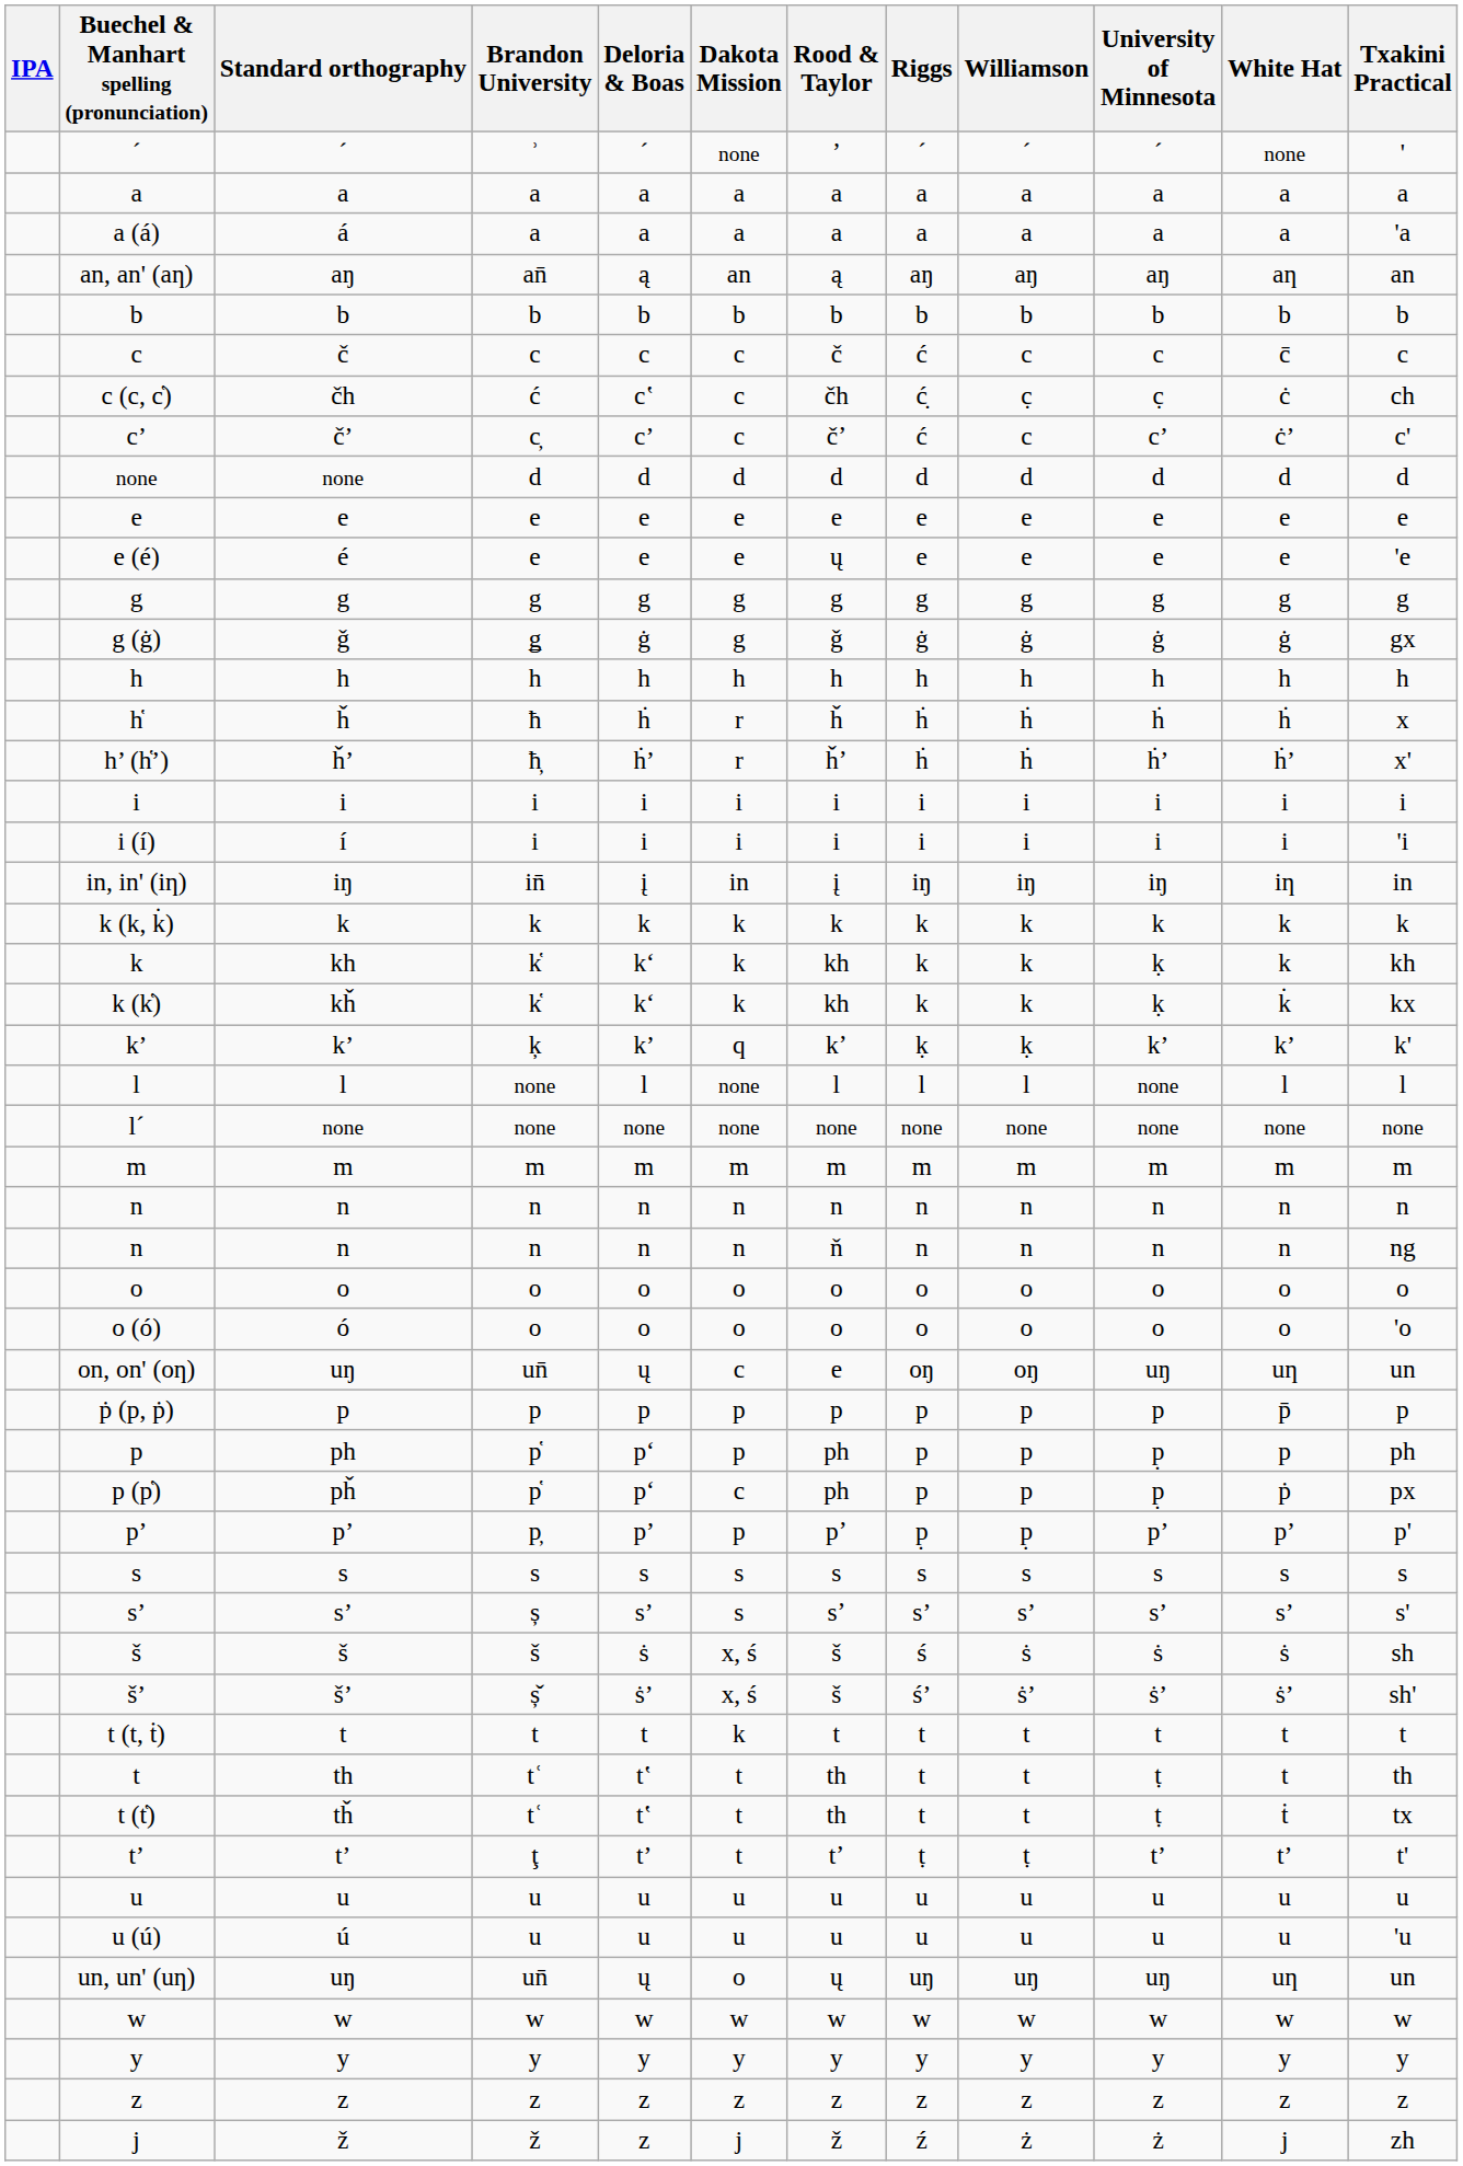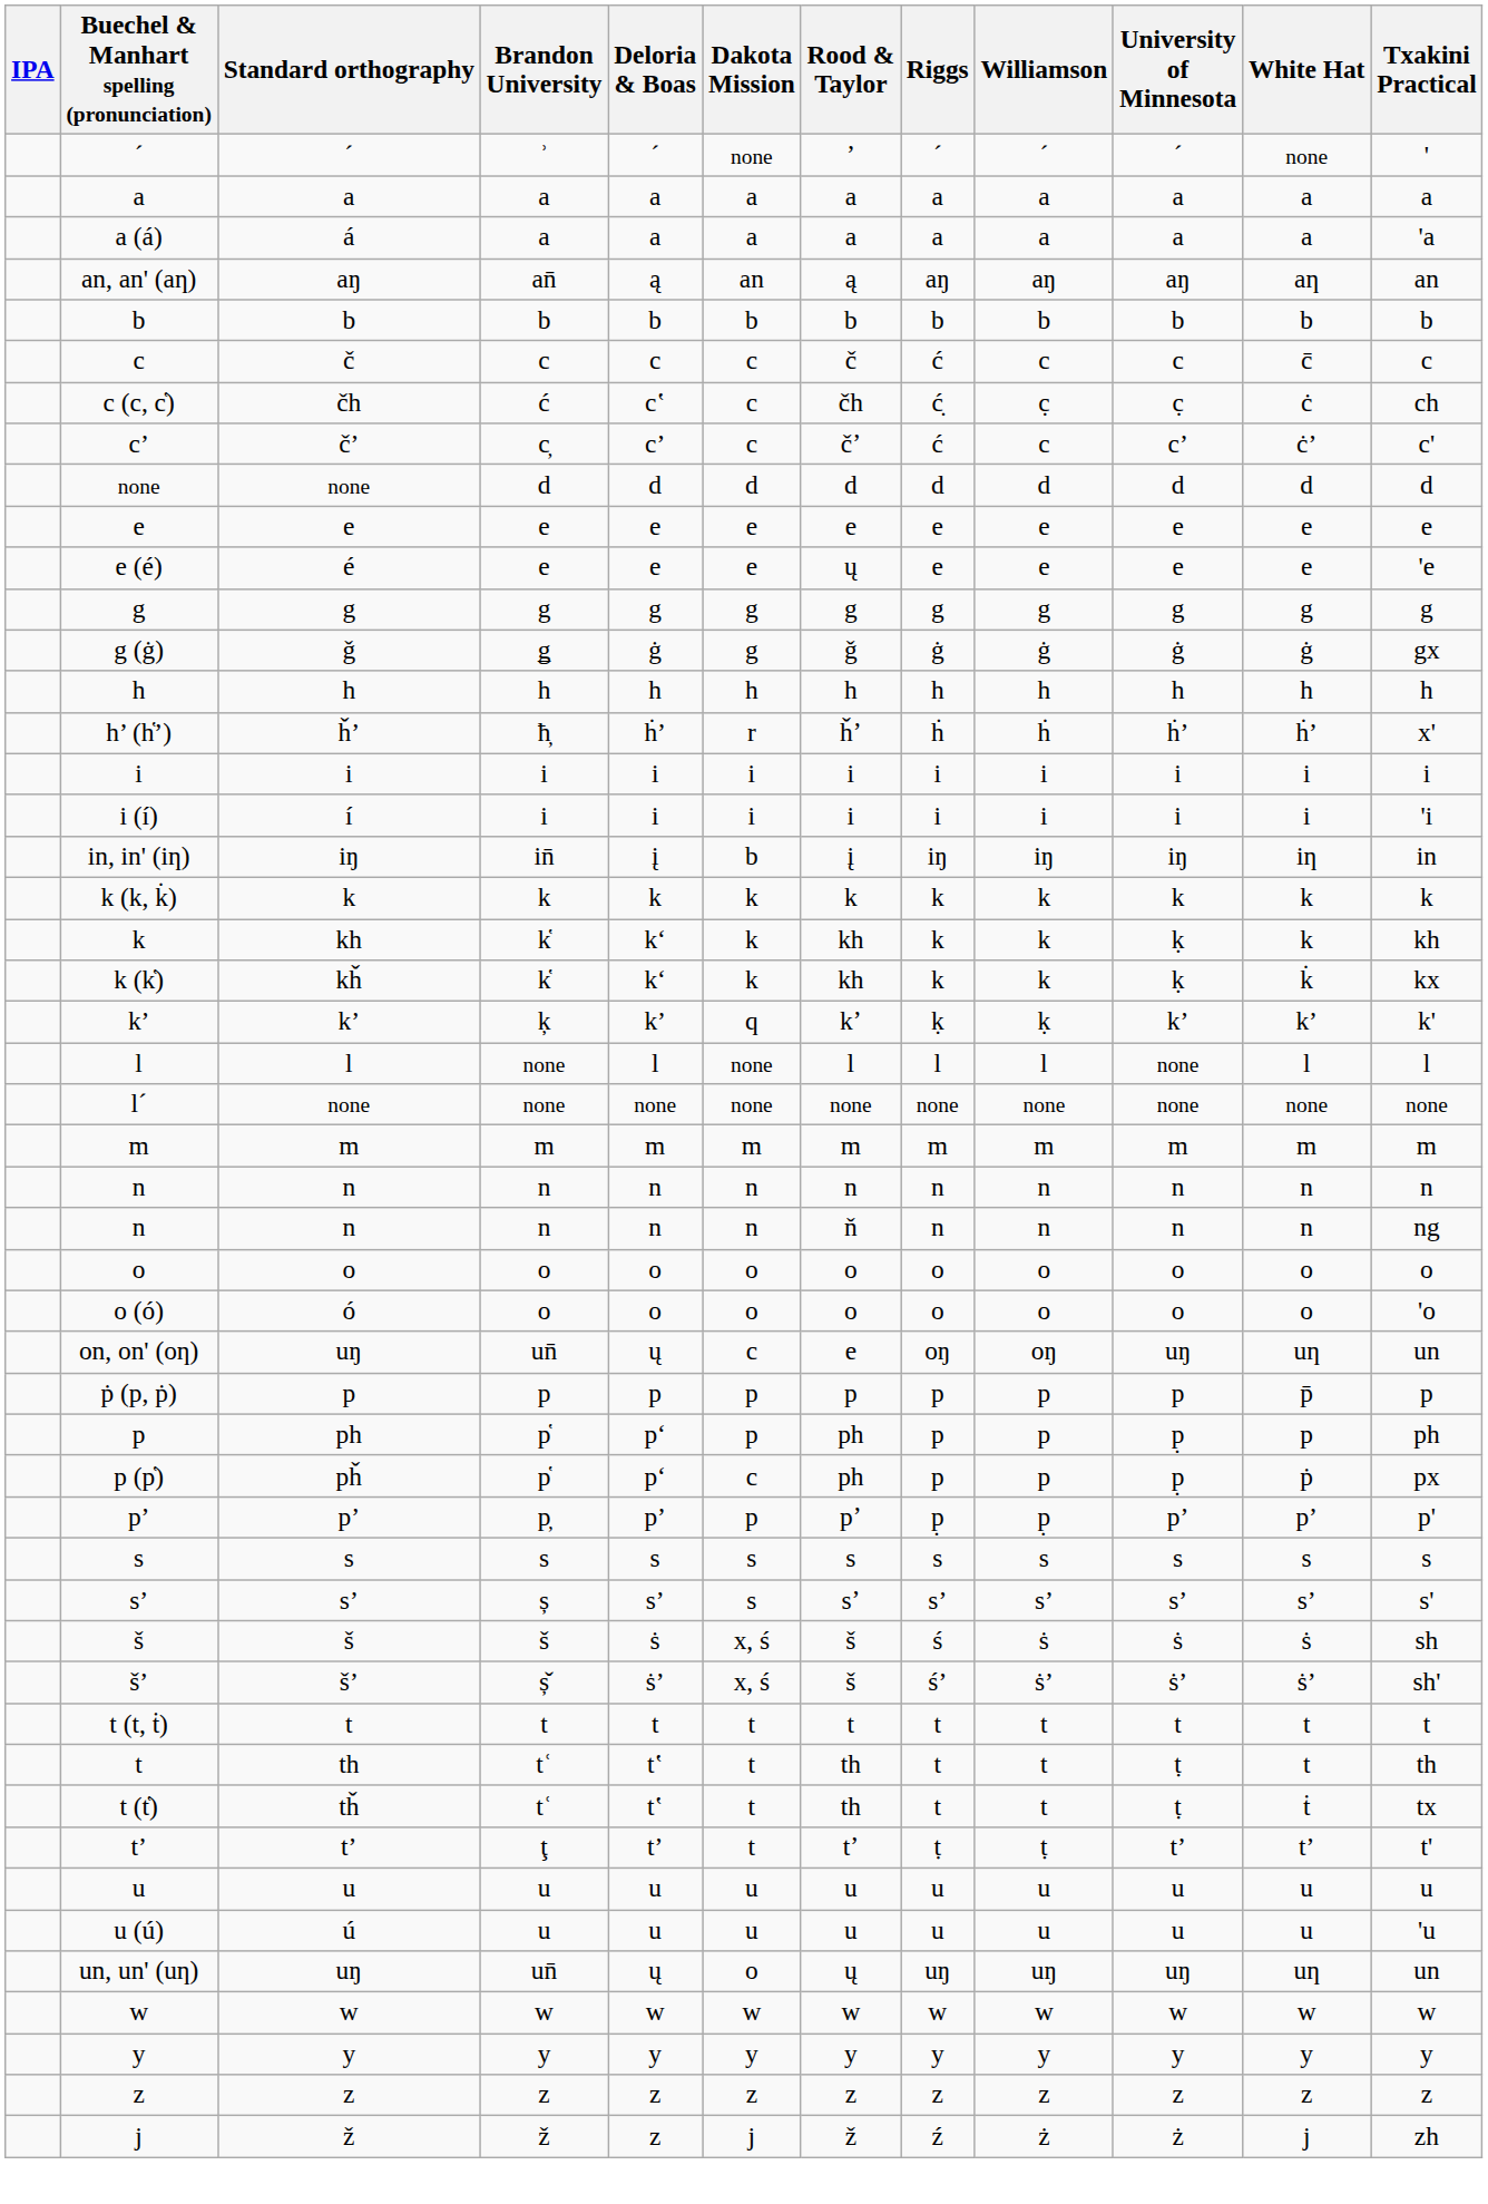- row: h̔ | ȟ | ħ | ḣ | r | ȟ | ḣ | ḣ | ḣ | ḣ | x
in, in' (iƞ) | Dakota Mission: in -> b
t (t, ṫ) | Dakota Mission: k -> t
